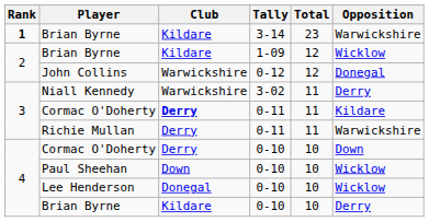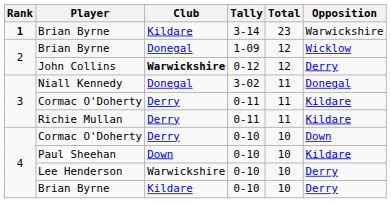Brian Byrne / 1-09 | Club: Kildare -> Donegal
John Collins | Club: normal -> bold
John Collins | Opposition: Donegal -> Derry
Niall Kennedy | Club: Warwickshire -> Donegal
Niall Kennedy | Opposition: Derry -> Donegal
Cormac O'Doherty / 0-11 | Club: bold -> normal
Richie Mullan | Opposition: Warwickshire -> Kildare
Paul Sheehan | Opposition: Wicklow -> Kildare
Lee Henderson | Club: Donegal -> Warwickshire
Lee Henderson | Opposition: Wicklow -> Derry
